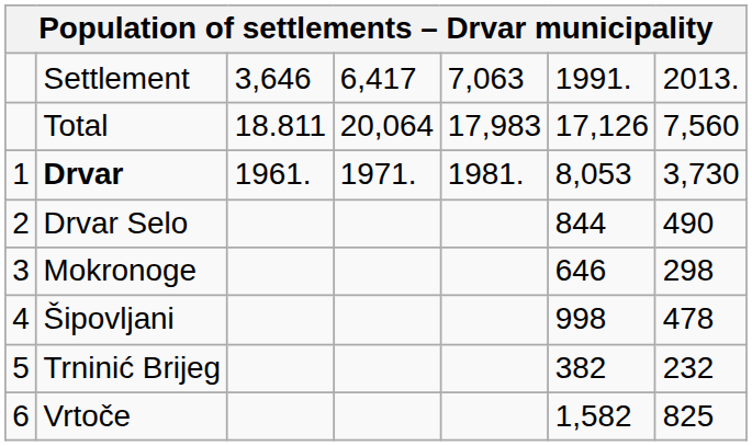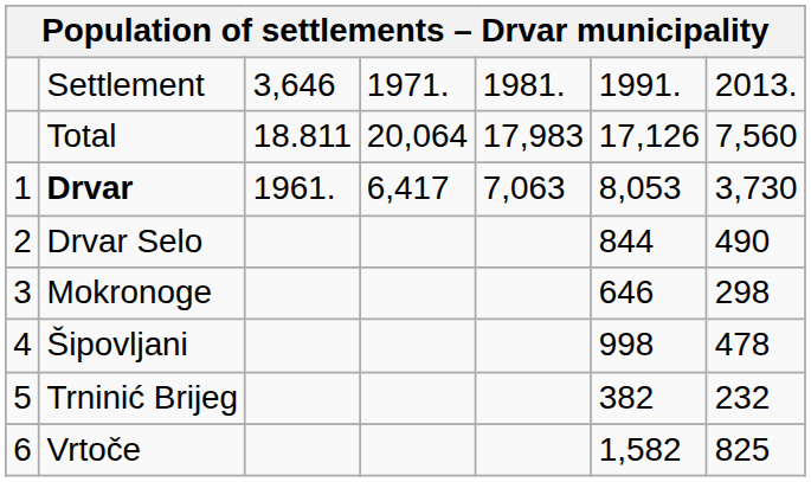Settlement | column 4: 6,417 -> 1971.
Settlement | column 5: 7,063 -> 1981.
Drvar | column 4: 1971. -> 6,417
Drvar | column 5: 1981. -> 7,063
